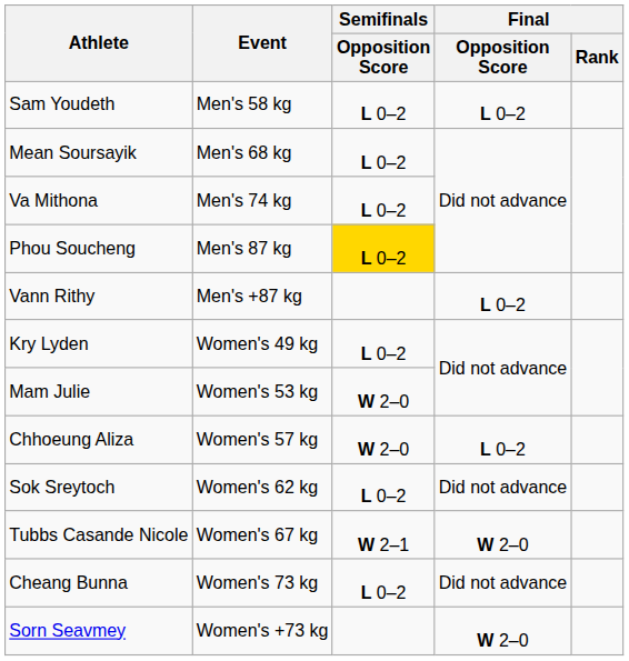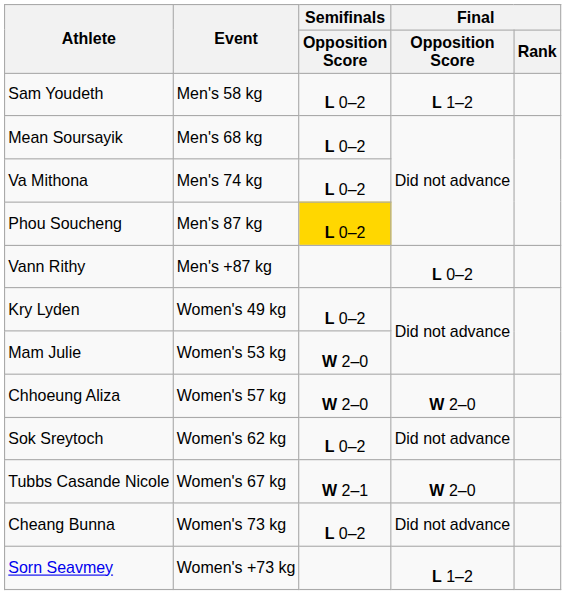Sam Youdeth | Final / Opposition Score: L 0–2 -> L 1–2
Chhoeung Aliza | Final / Opposition Score: L 0–2 -> W 2–0
Sorn Seavmey | Final / Opposition Score: W 2–0 -> L 1–2
